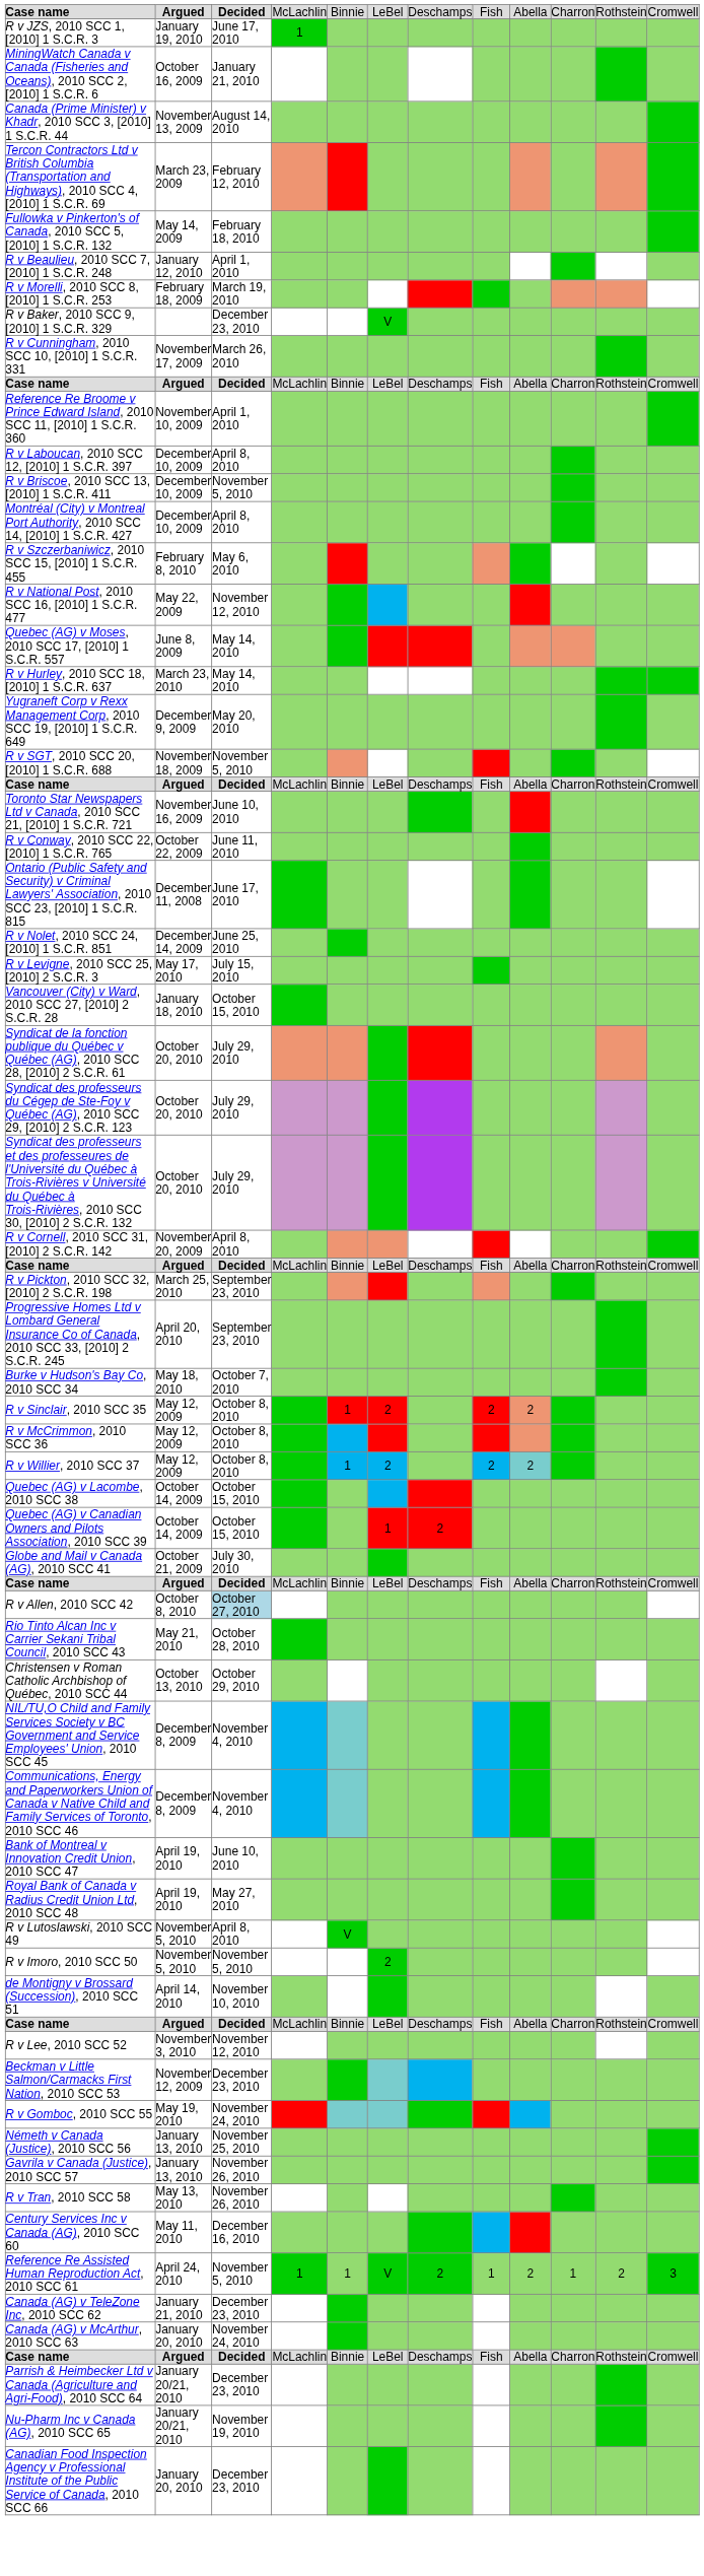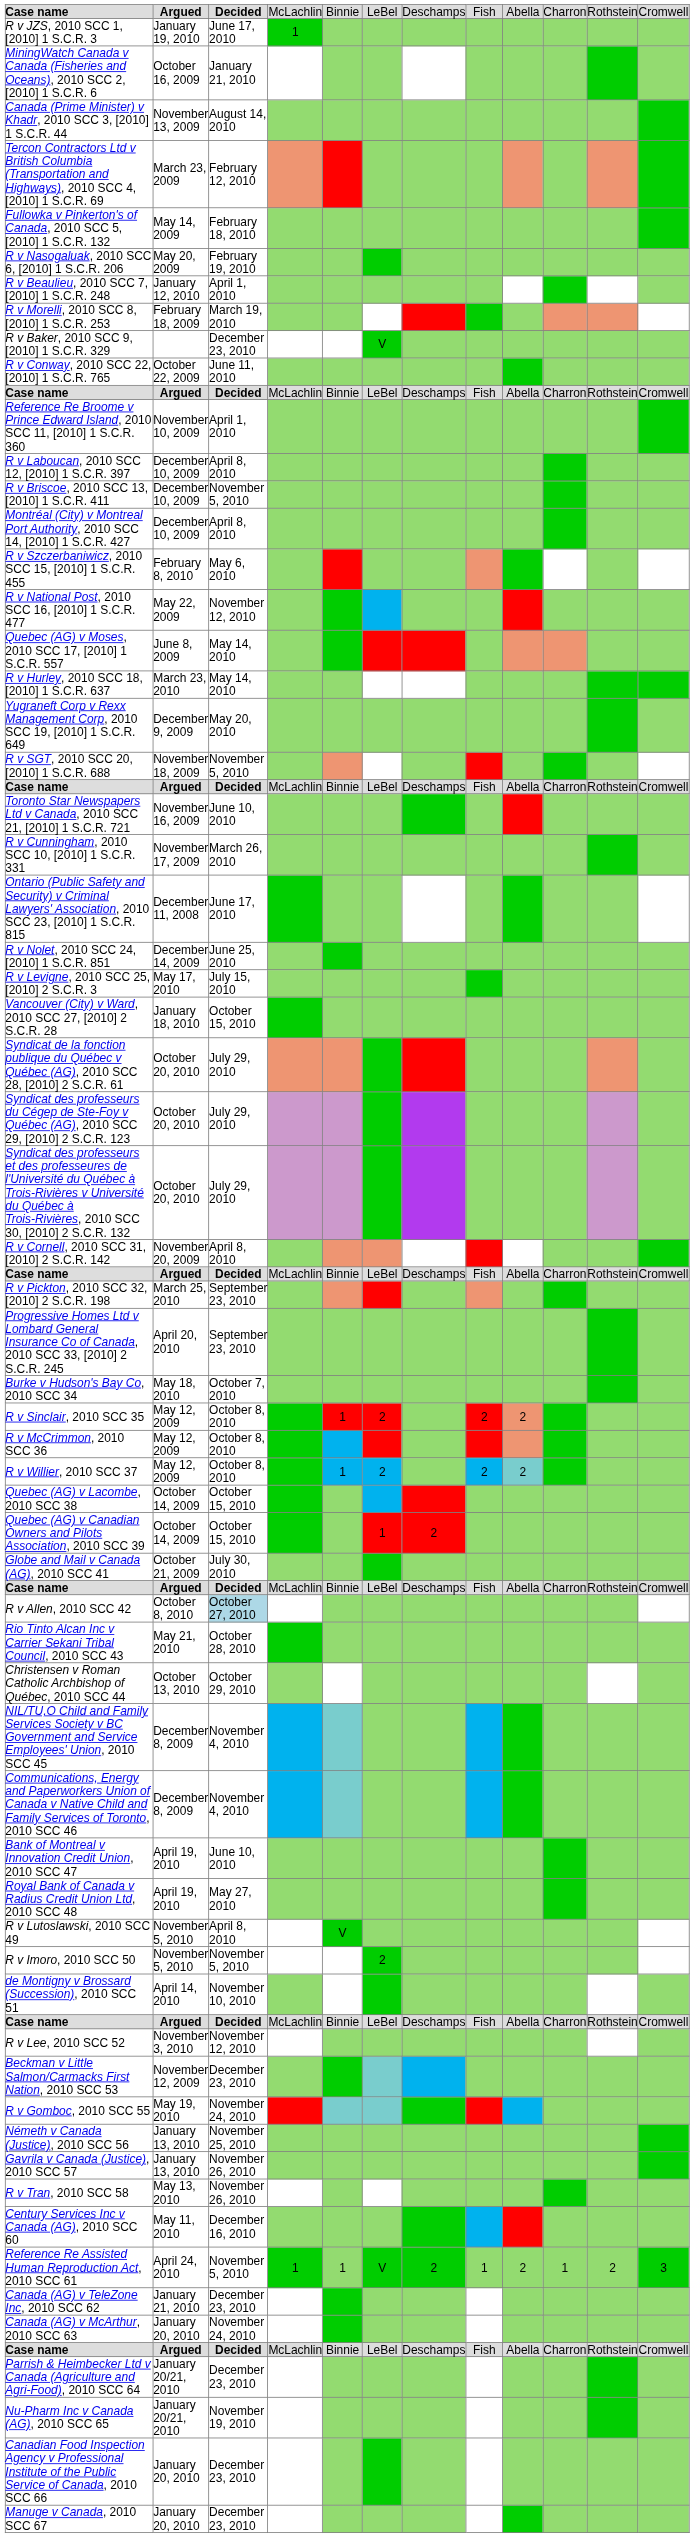+ row: R v Nasogaluak, 2010 SCC 6, [2010] 1 S.C.R. 206 | May 20, 2009 | February 19, 2010
rows swapped: R v Cunningham, 2010 SCC 10, [2010] 1 S.C.R. 331 <-> R v Conway, 2010 SCC 22, [2010] 1 S.C.R. 765
+ row: Manuge v Canada, 2010 SCC 67 | January 20, 2010 | December 23, 2010
